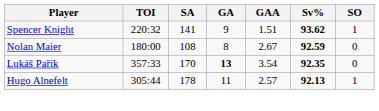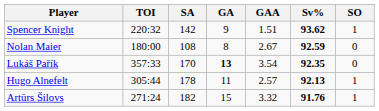Spencer Knight | SA: 141 -> 142
+ row: Artūrs Šilovs | 271:24 | 182 | 15 | 3.32 | 91.76 | 1
